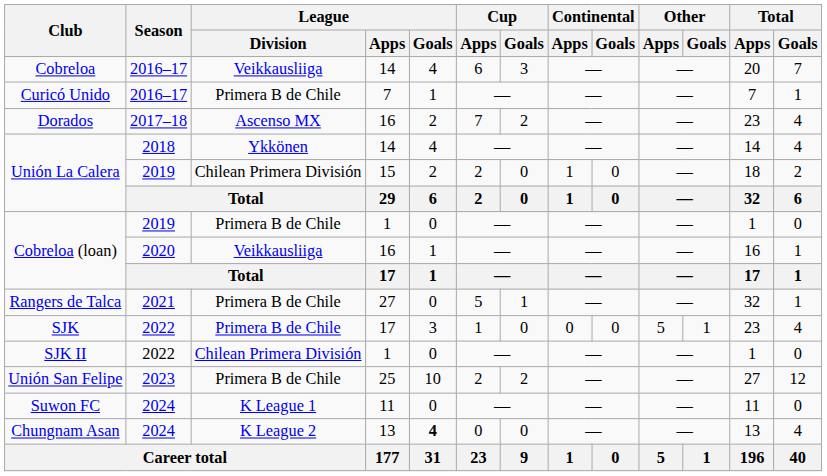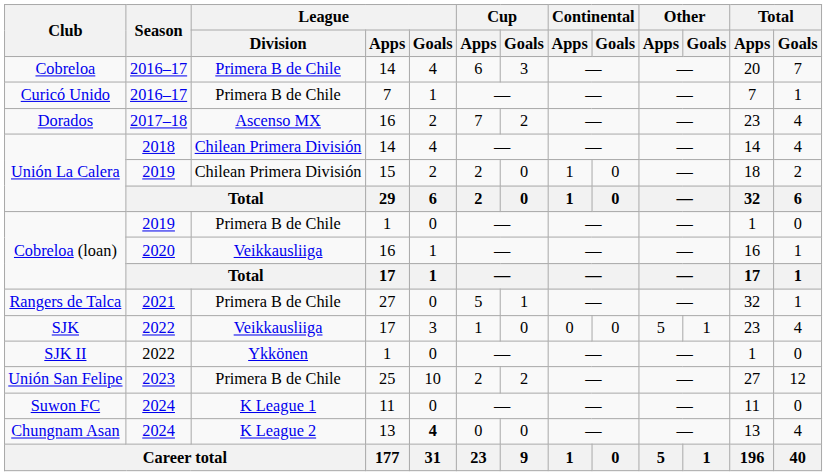Cobreloa | League / Division: Veikkausliiga -> Primera B de Chile
Unión La Calera / 14 | League / Division: Ykkönen -> Chilean Primera División
SJK | League / Division: Primera B de Chile -> Veikkausliiga
SJK II | League / Division: Chilean Primera División -> Ykkönen
